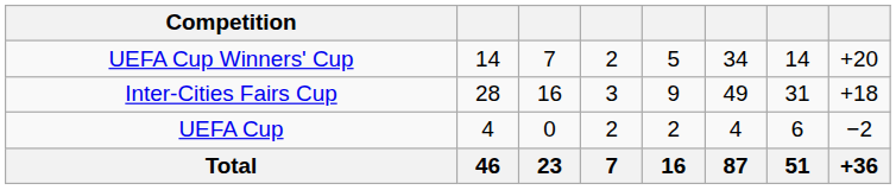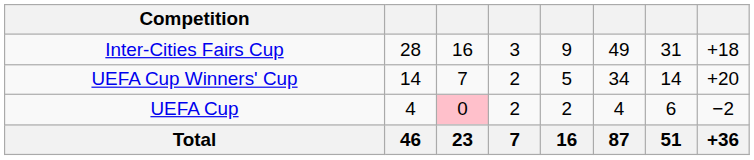rows swapped: Inter-Cities Fairs Cup <-> UEFA Cup Winners' Cup
UEFA Cup | column 3: no background -> pink background
